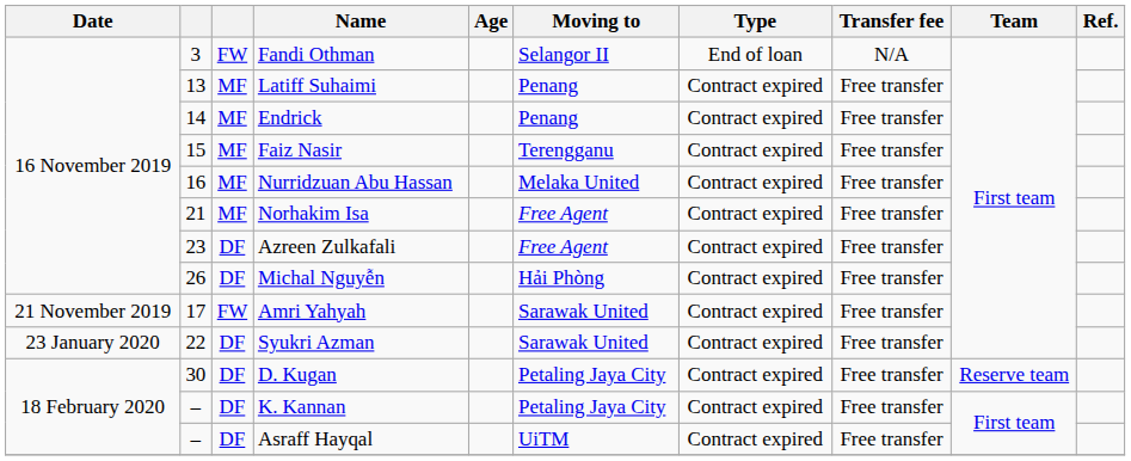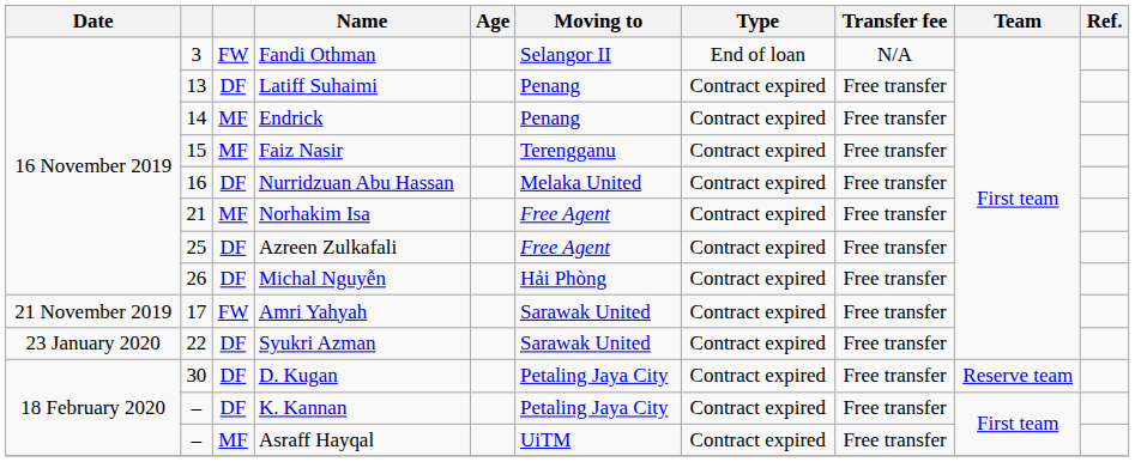Latiff Suhaimi | column 3: MF -> DF
Nurridzuan Abu Hassan | column 3: MF -> DF
Azreen Zulkafali | column 2: 23 -> 25
Asraff Hayqal | column 3: DF -> MF
